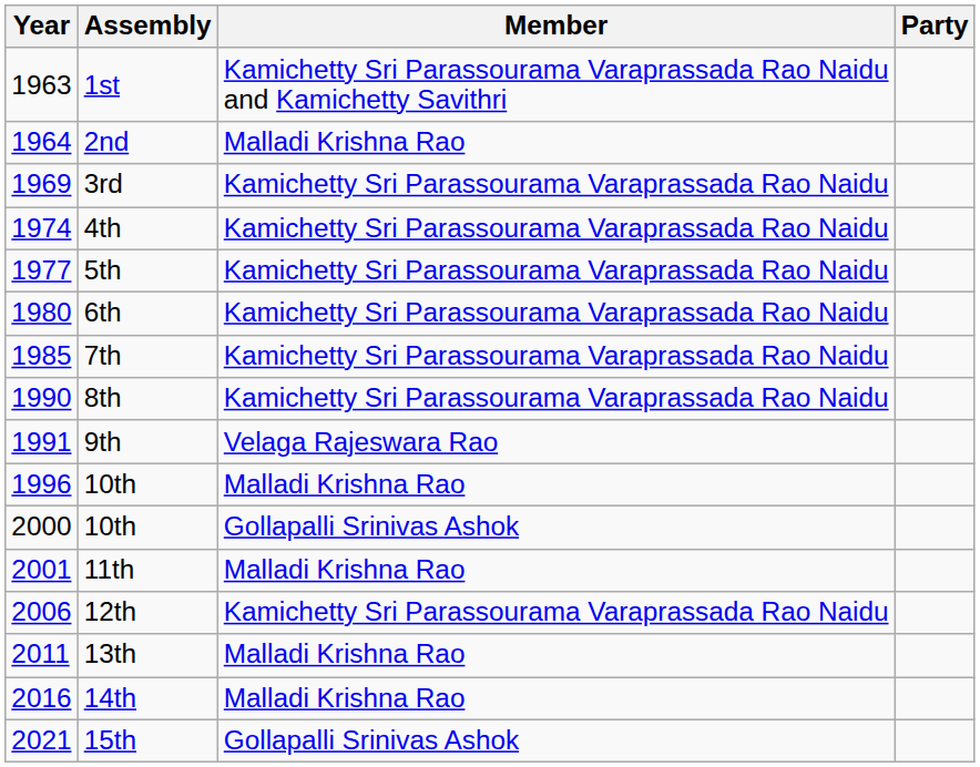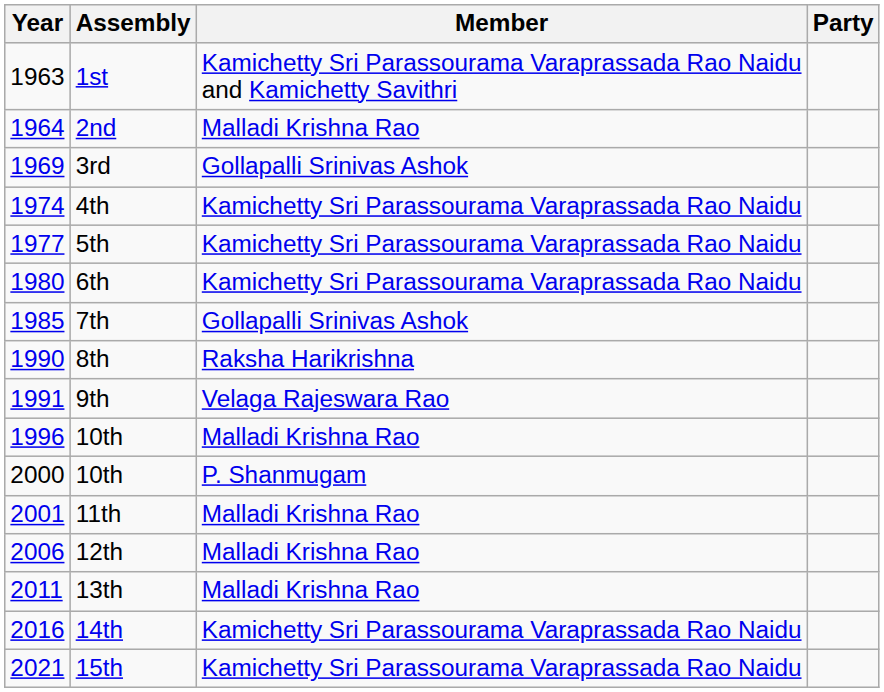3rd | Member: Kamichetty Sri Parassourama Varaprassada Rao Naidu -> Gollapalli Srinivas Ashok
7th | Member: Kamichetty Sri Parassourama Varaprassada Rao Naidu -> Gollapalli Srinivas Ashok
8th | Member: Kamichetty Sri Parassourama Varaprassada Rao Naidu -> Raksha Harikrishna
2000 / 10th | Member: Gollapalli Srinivas Ashok -> P. Shanmugam
12th | Member: Kamichetty Sri Parassourama Varaprassada Rao Naidu -> Malladi Krishna Rao
14th | Member: Malladi Krishna Rao -> Kamichetty Sri Parassourama Varaprassada Rao Naidu
15th | Member: Gollapalli Srinivas Ashok -> Kamichetty Sri Parassourama Varaprassada Rao Naidu
